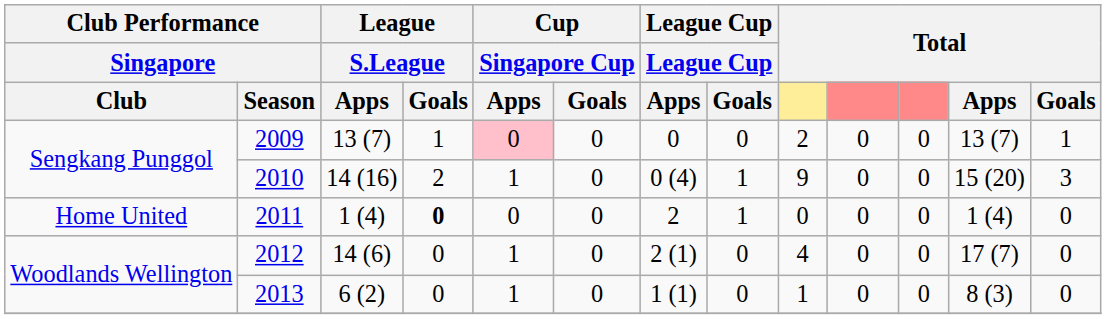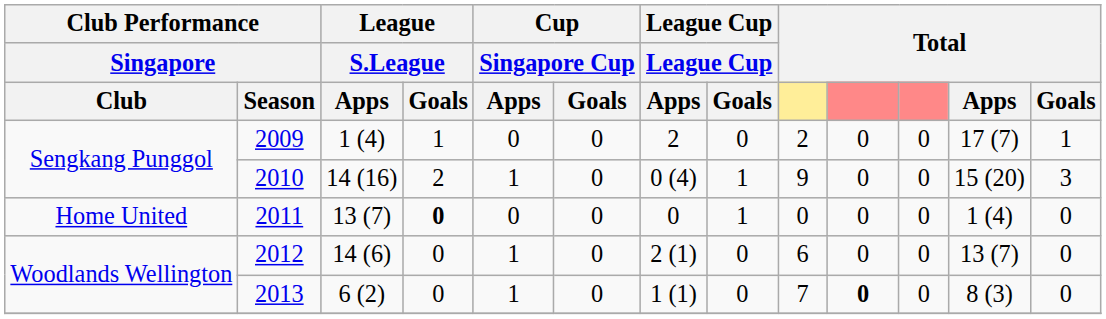2009 | League / S.League / Apps: 13 (7) -> 1 (4)
2009 | Cup / Singapore Cup / Apps: pink background -> no background
2009 | League Cup / Apps: 0 -> 2
2009 | Total / Apps: 13 (7) -> 17 (7)
2011 | League / S.League / Apps: 1 (4) -> 13 (7)
2011 | League Cup / Apps: 2 -> 0
2012 | column 9: 4 -> 6
2012 | Total / Apps: 17 (7) -> 13 (7)
2013 | column 9: 1 -> 7
2013 | column 10: normal -> bold
